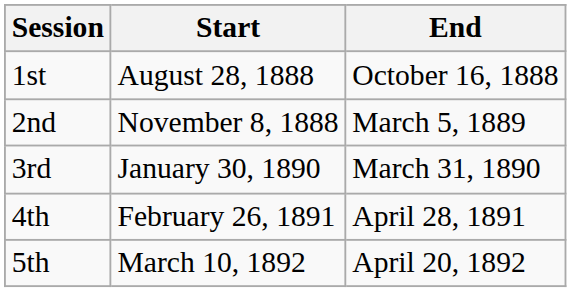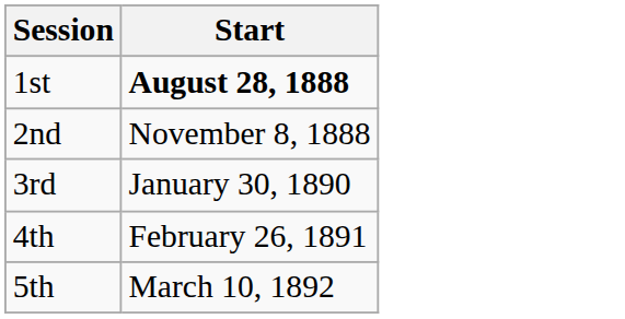- column: End | October 16, 1888 | March 5, 1889 | March 31, 1890 | April 28, 1891 | April 20, 1892
1st | Start: normal -> bold
